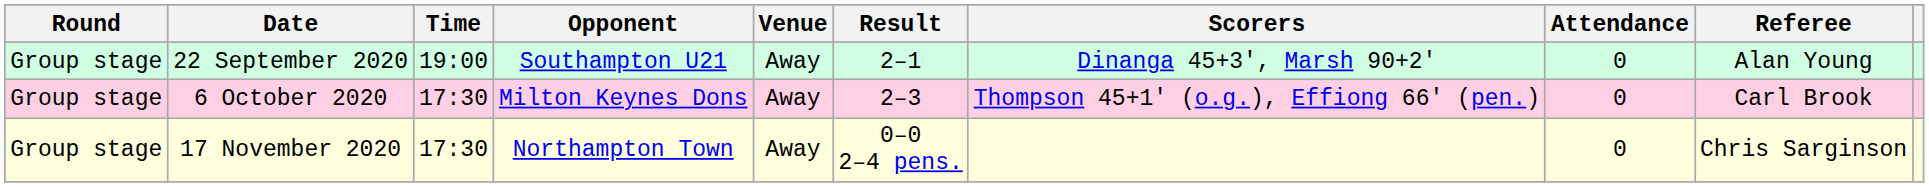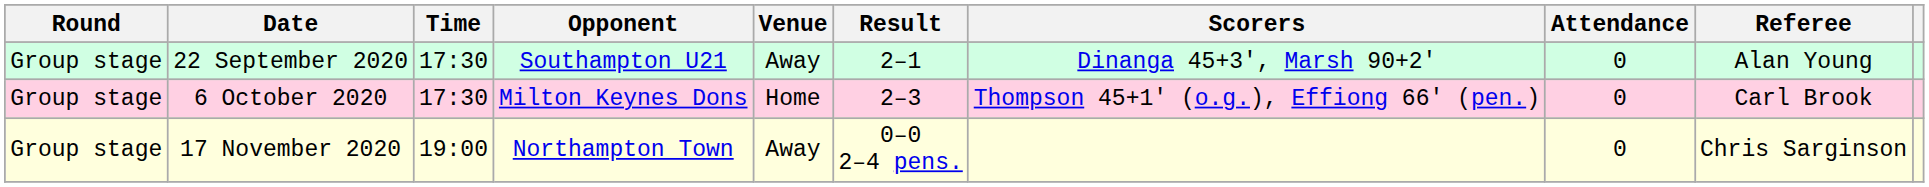22 September 2020 | Time: 19:00 -> 17:30
6 October 2020 | Venue: Away -> Home
17 November 2020 | Time: 17:30 -> 19:00
